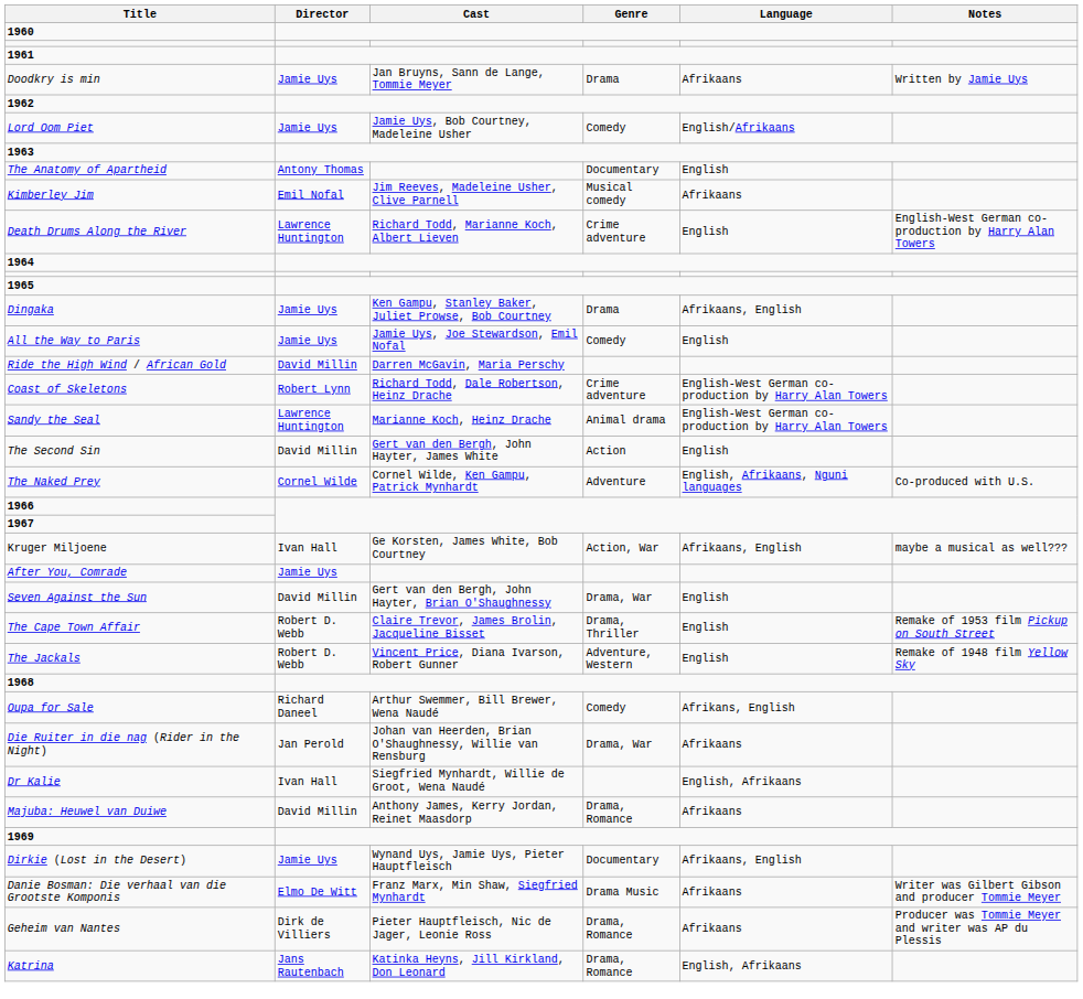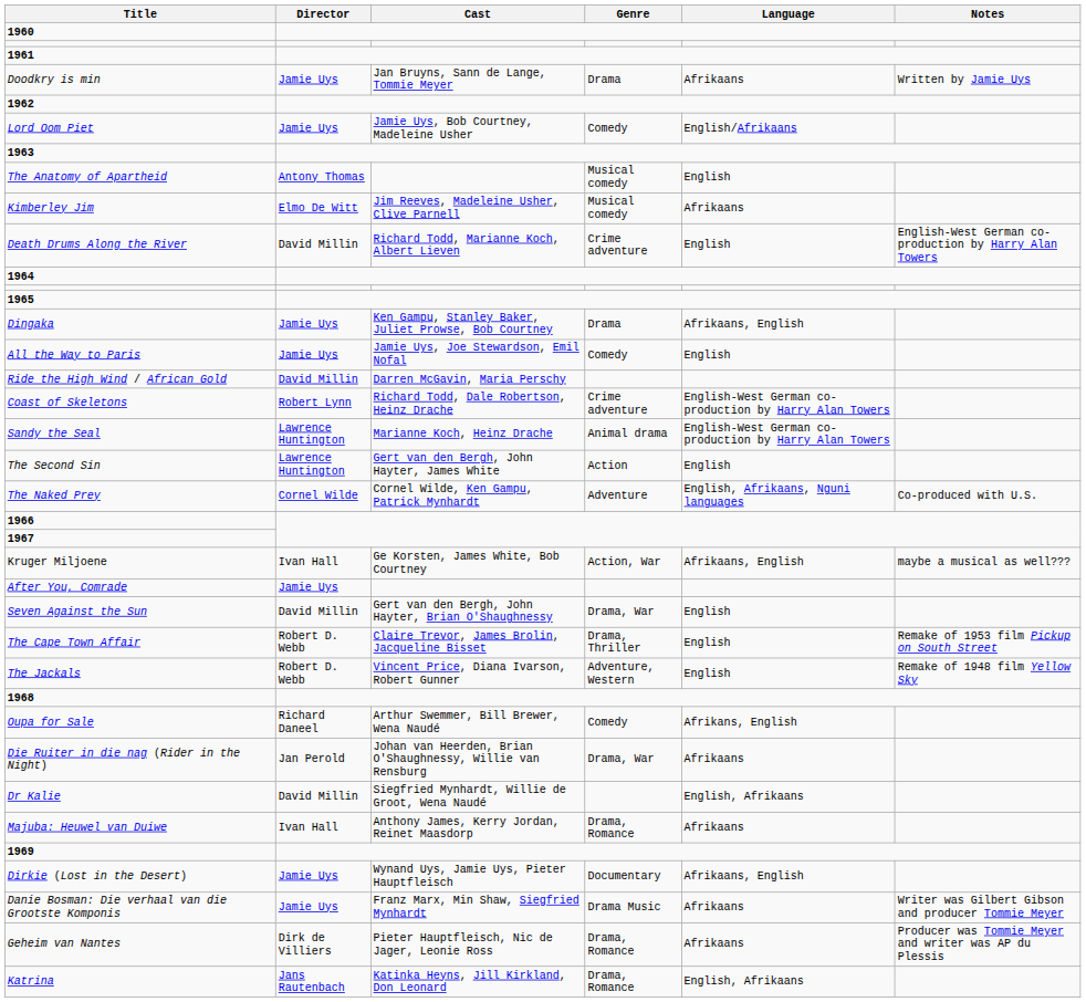The Anatomy of Apartheid | Genre: Documentary -> Musical comedy
Kimberley Jim | Director: Emil Nofal -> Elmo De Witt
Death Drums Along the River | Director: Lawrence Huntington -> David Millin
The Second Sin | Director: David Millin -> Lawrence Huntington
Dr Kalie | Director: Ivan Hall -> David Millin
Majuba: Heuwel van Duiwe | Director: David Millin -> Ivan Hall
Danie Bosman: Die verhaal van die Grootste Komponis | Director: Elmo De Witt -> Jamie Uys
